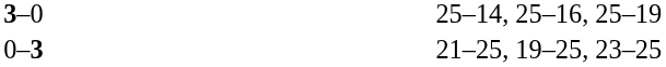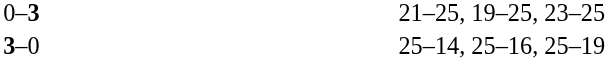rows swapped: 3–0 <-> 0–3
